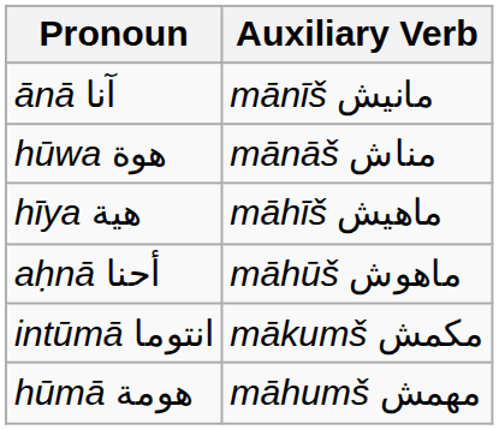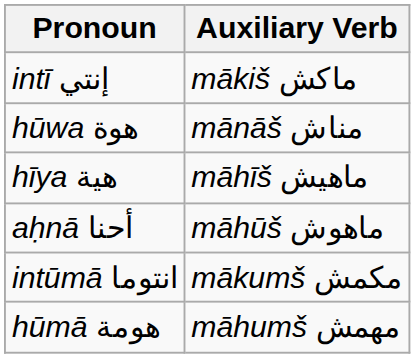- row: ānā آنا | mānīš مانيش
+ row: intī إنتي | mākiš ماكش
